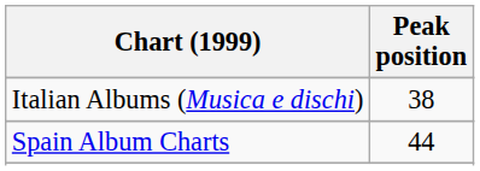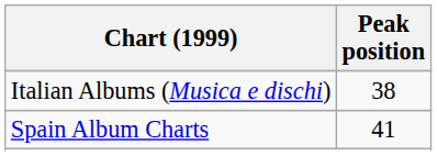Spain Album Charts | Peak position: 44 -> 41
